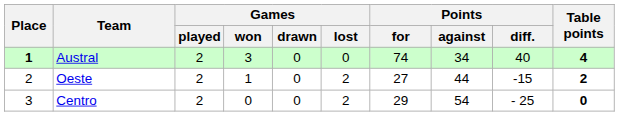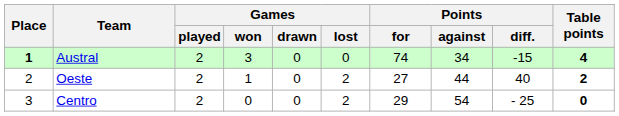Austral | Points / diff.: 40 -> -15
Oeste | Points / diff.: -15 -> 40
